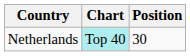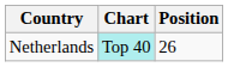Netherlands | Position: 30 -> 26
